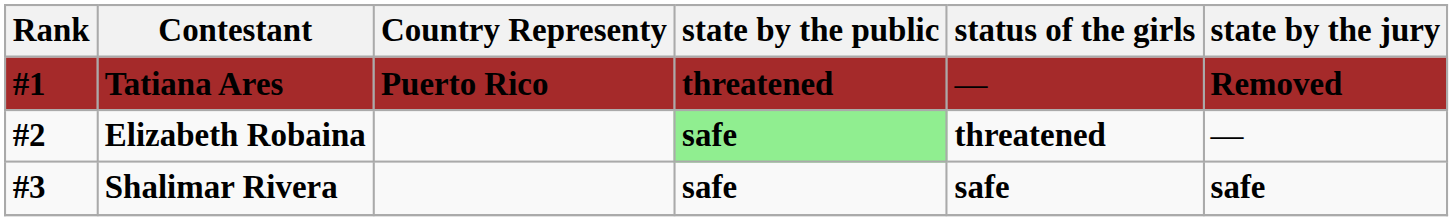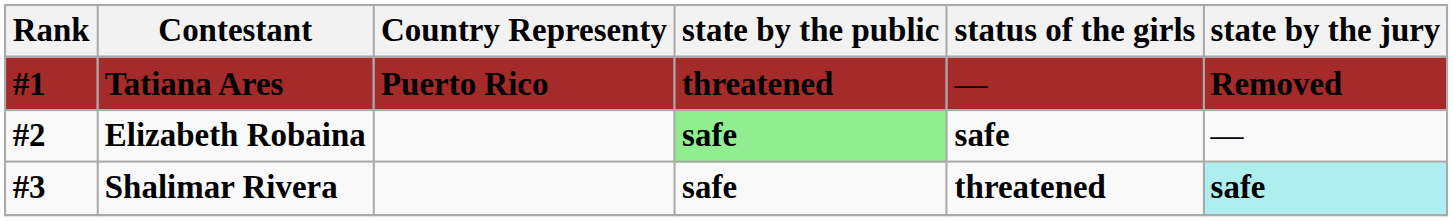Elizabeth Robaina | status of the girls: threatened -> safe
Shalimar Rivera | status of the girls: safe -> threatened
Shalimar Rivera | state by the jury: no background -> paleturquoise background
